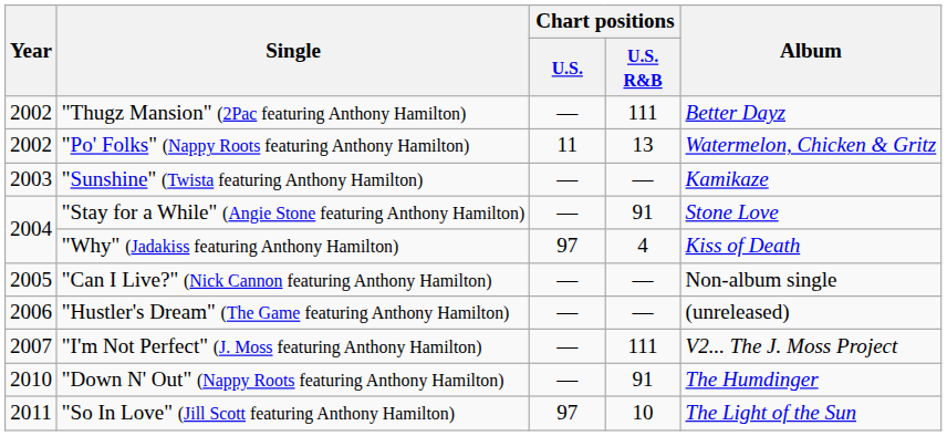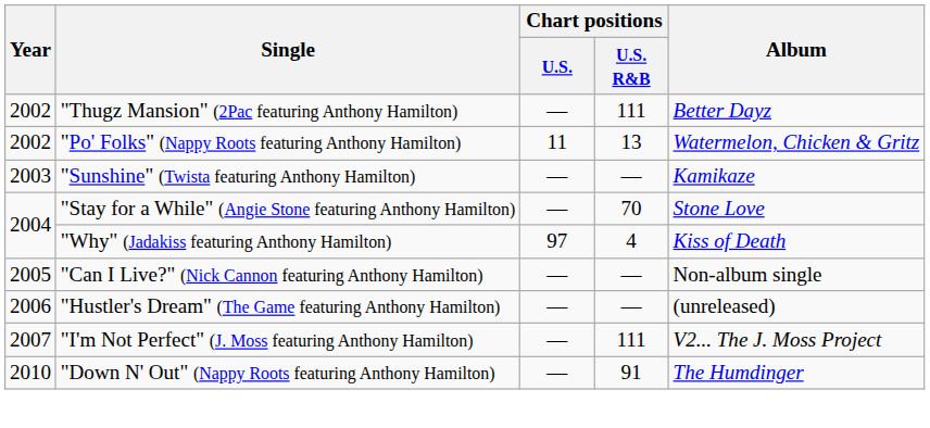"Stay for a While" (Angie Stone featuring Anthony Hamilton) | Chart positions / U.S. R&B: 91 -> 70
- row: 2011 | "So In Love" (Jill Scott featuring Anthony Hamilton) | 97 | 10 | The Light of the Sun
